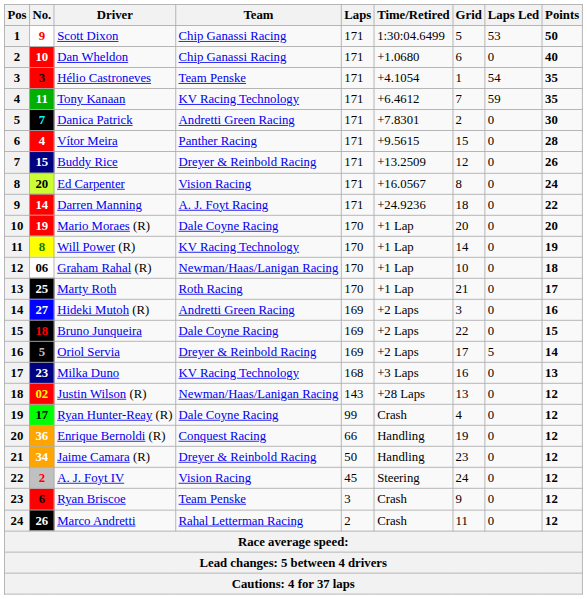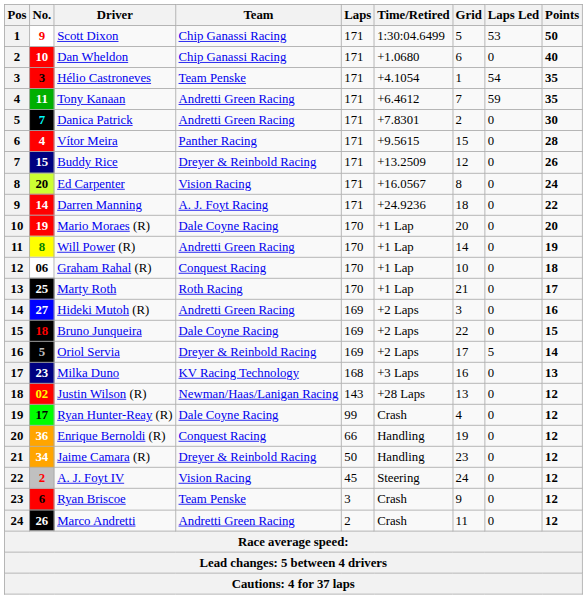Tony Kanaan | Team: KV Racing Technology -> Andretti Green Racing
Will Power (R) | Team: KV Racing Technology -> Andretti Green Racing
Graham Rahal (R) | Team: Newman/Haas/Lanigan Racing -> Conquest Racing
Marco Andretti | Team: Rahal Letterman Racing -> Andretti Green Racing
